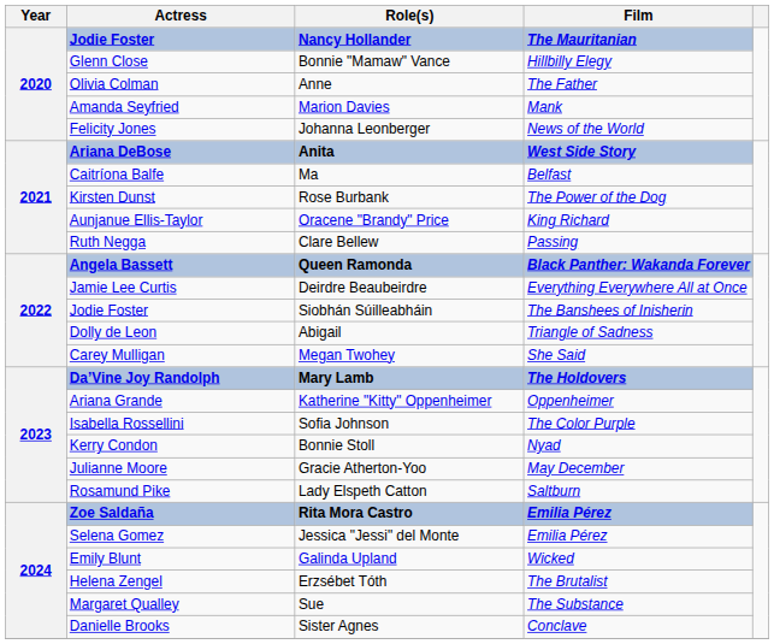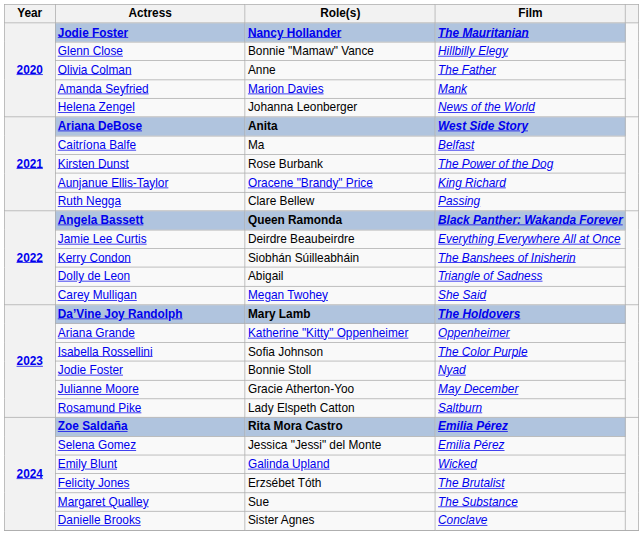Johanna Leonberger | Actress: Felicity Jones -> Helena Zengel
Siobhán Súilleabháin | Actress: Jodie Foster -> Kerry Condon
Bonnie Stoll | Actress: Kerry Condon -> Jodie Foster
Erzsébet Tóth | Actress: Helena Zengel -> Felicity Jones
